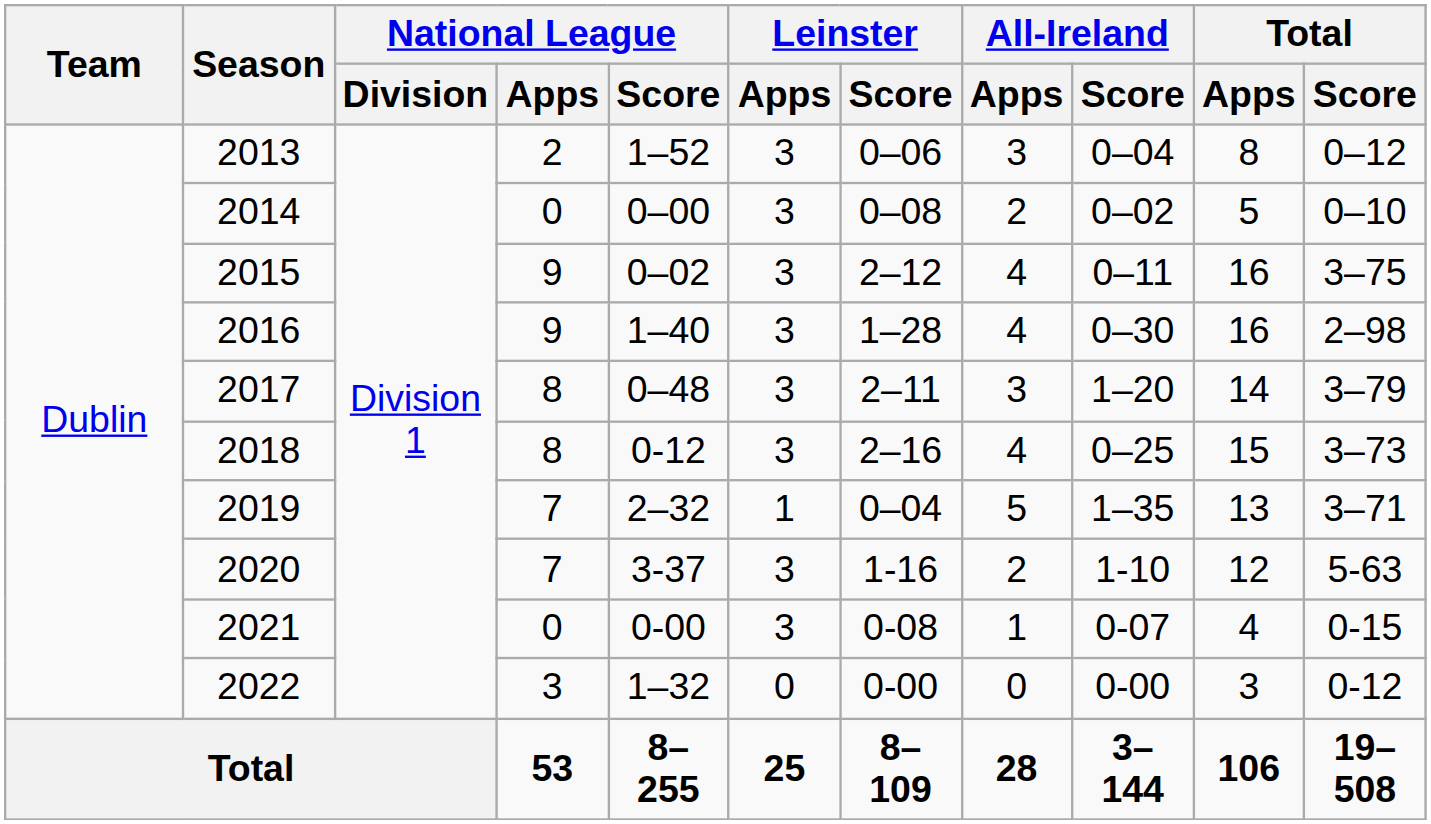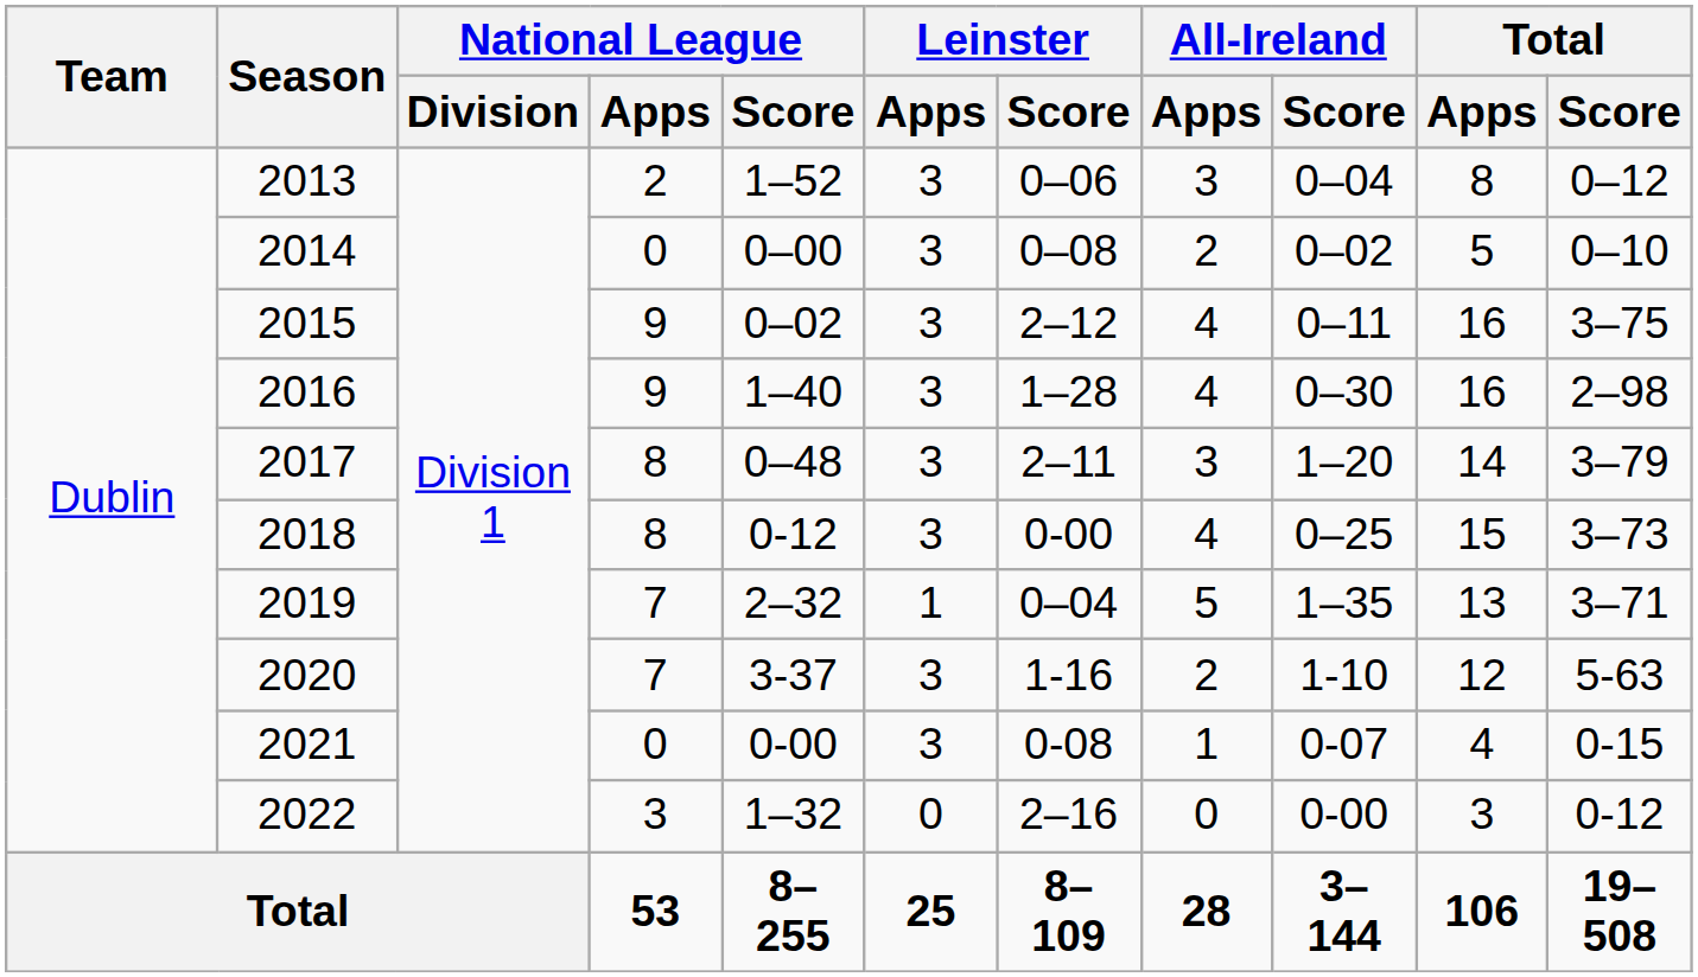2018 | Leinster / Score: 2–16 -> 0-00
2022 | Leinster / Score: 0-00 -> 2–16
